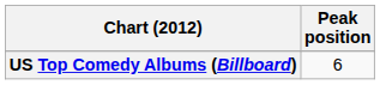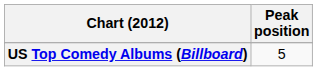US Top Comedy Albums (Billboard) | Peak position: 6 -> 5
